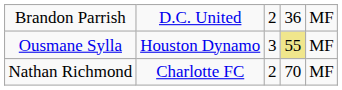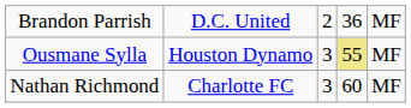Nathan Richmond | column 3: 2 -> 3
Nathan Richmond | column 4: 70 -> 60
